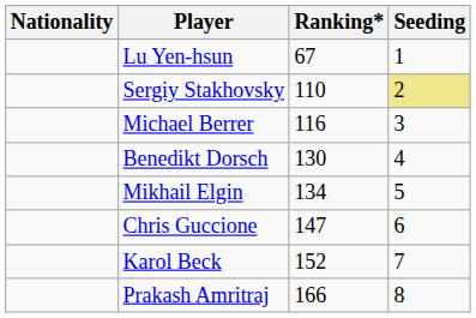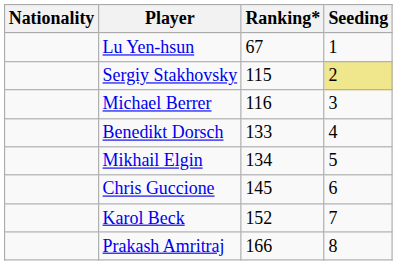Sergiy Stakhovsky | Ranking*: 110 -> 115
Benedikt Dorsch | Ranking*: 130 -> 133
Chris Guccione | Ranking*: 147 -> 145
